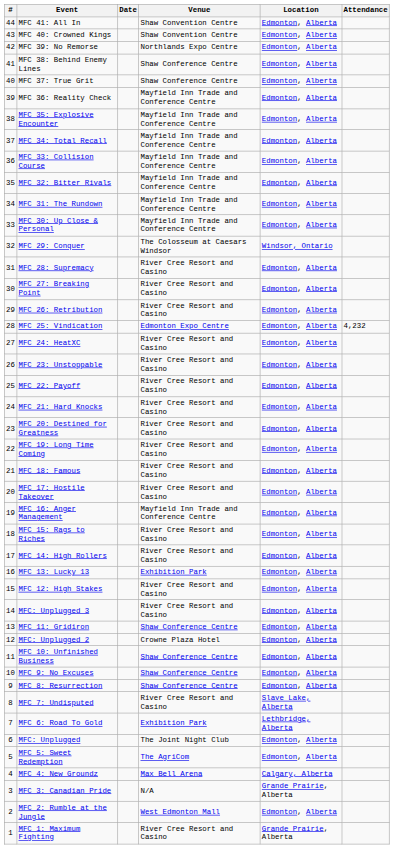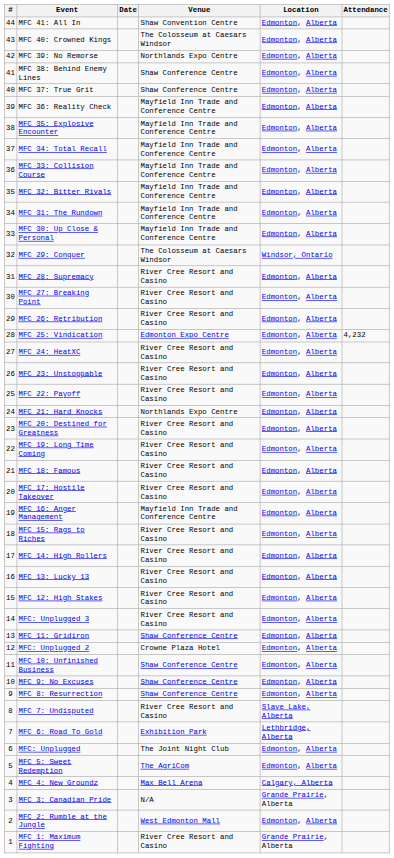MFC 40: Crowned Kings | Venue: Shaw Convention Centre -> The Colosseum at Caesars Windsor
MFC 21: Hard Knocks | Venue: River Cree Resort and Casino -> Northlands Expo Centre
MFC 13: Lucky 13 | Venue: Exhibition Park -> River Cree Resort and Casino
